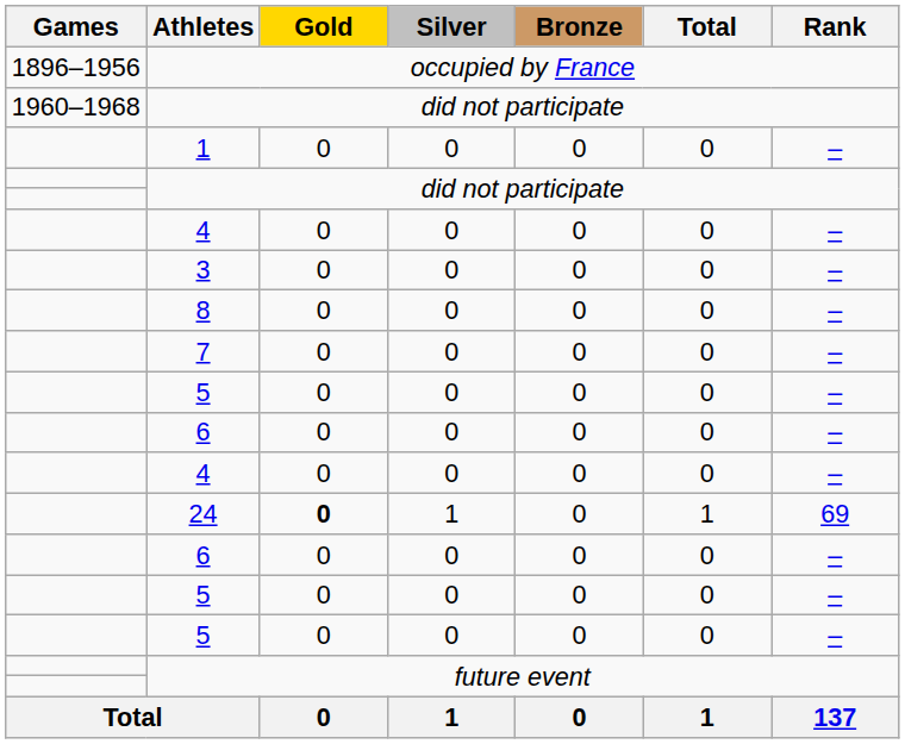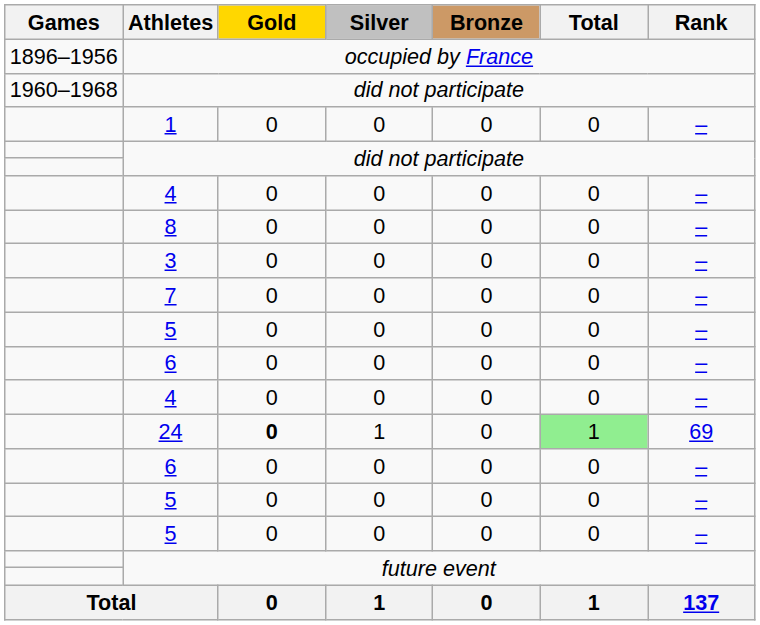rows swapped: 3 <-> 8
24 | Total: no background -> lightgreen background
